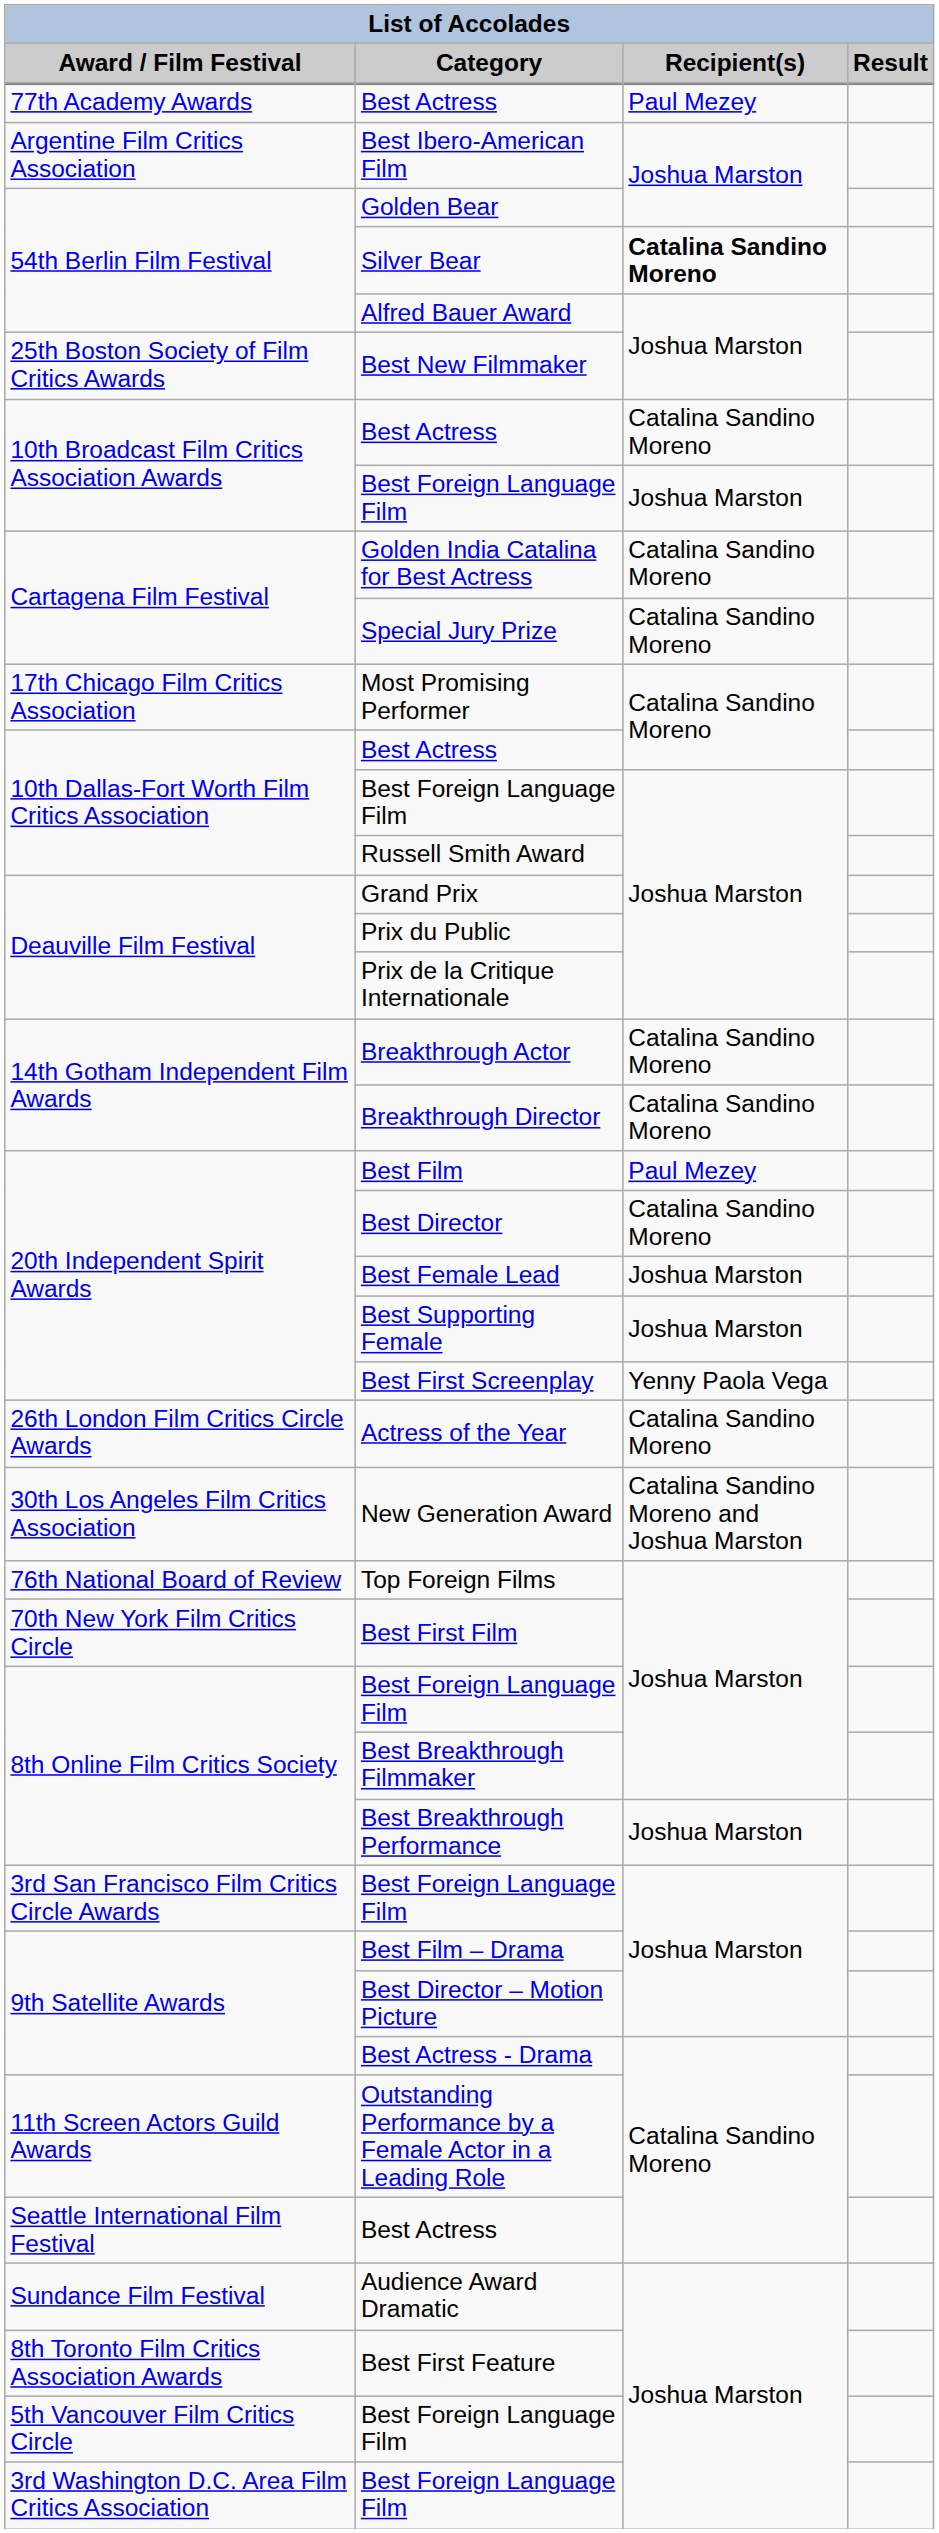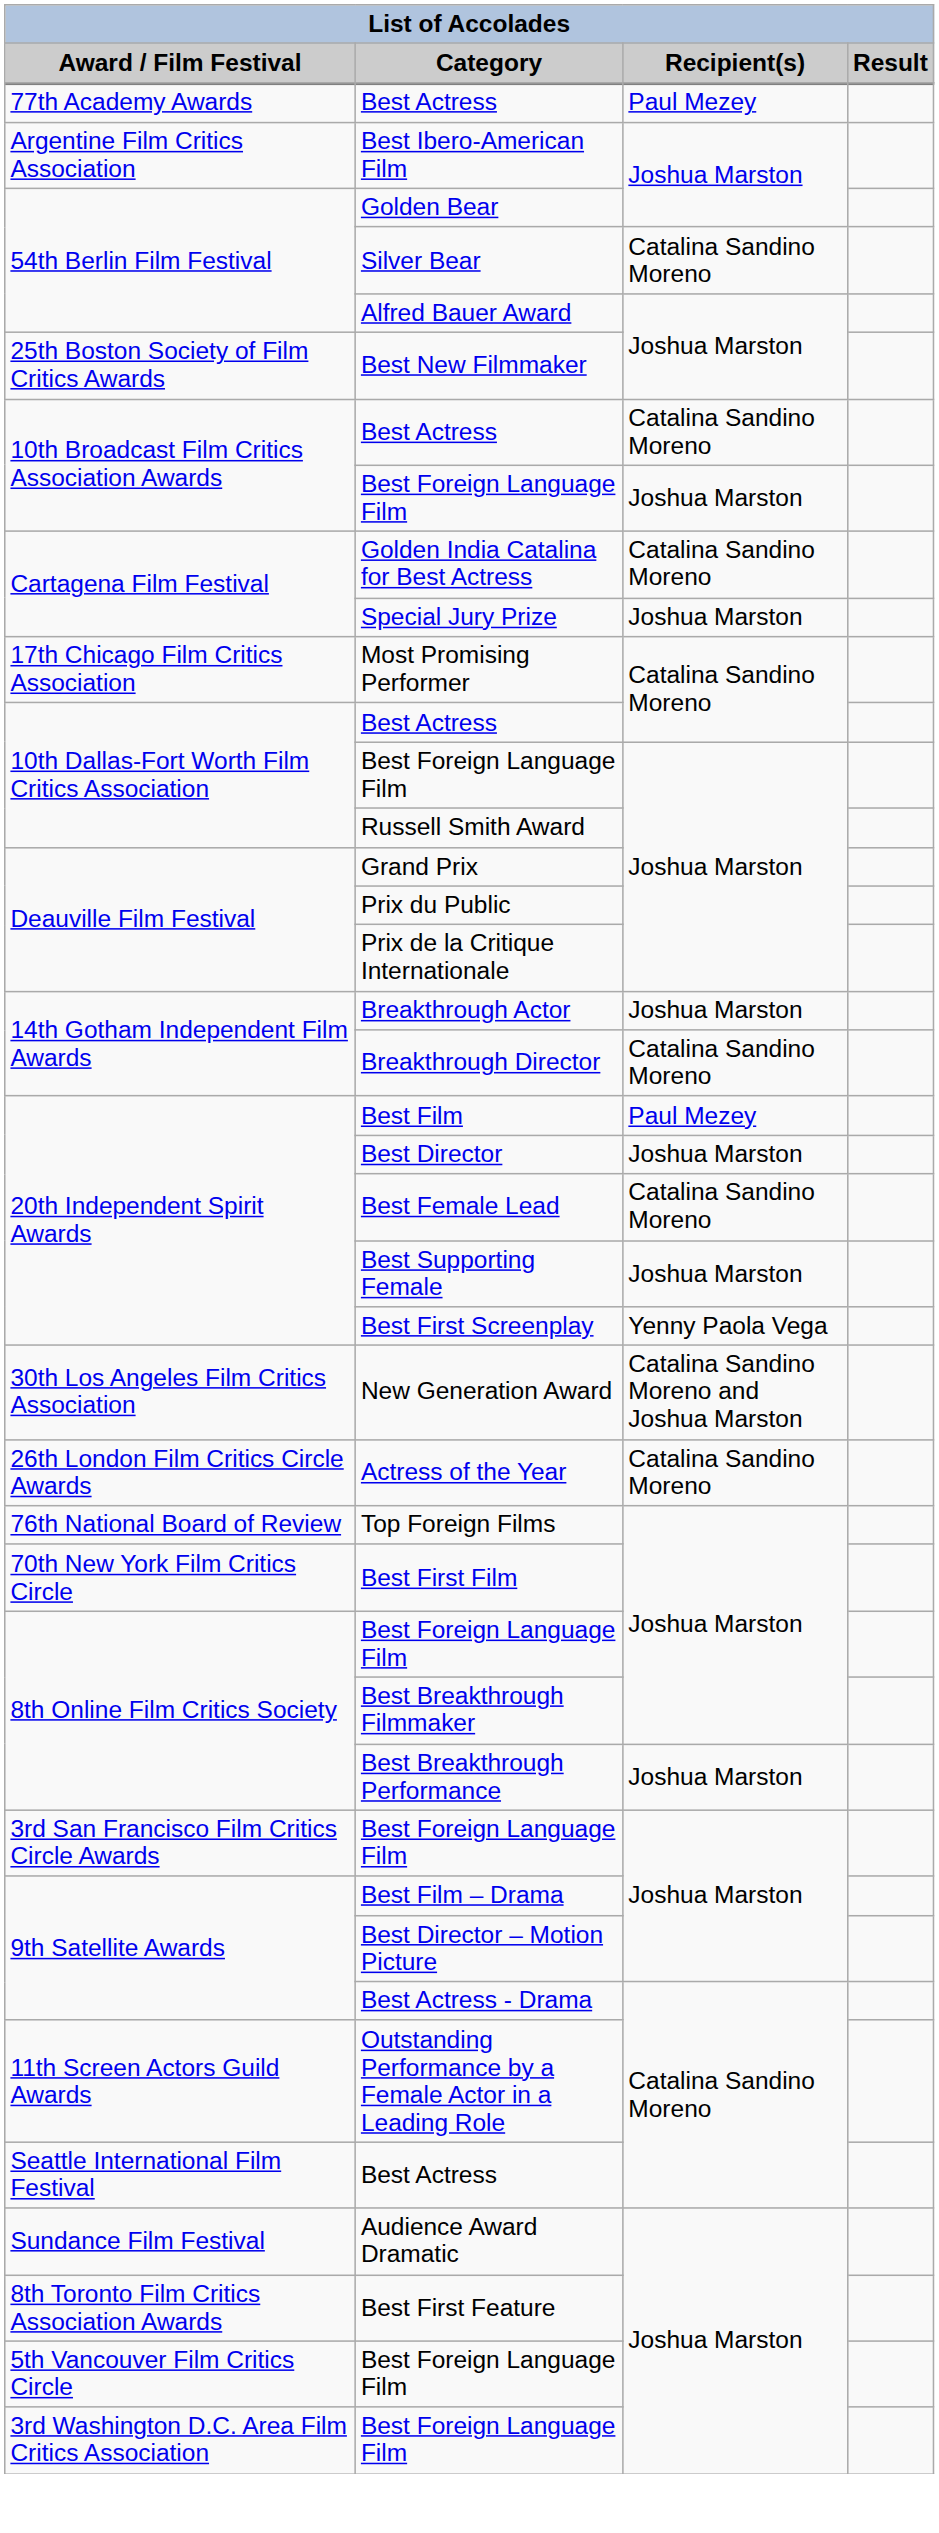Silver Bear | Recipient(s): bold -> normal
Special Jury Prize | Recipient(s): Catalina Sandino Moreno -> Joshua Marston
Breakthrough Actor | Recipient(s): Catalina Sandino Moreno -> Joshua Marston
Best Director | Recipient(s): Catalina Sandino Moreno -> Joshua Marston
Best Female Lead | Recipient(s): Joshua Marston -> Catalina Sandino Moreno
rows swapped: Actress of the Year <-> New Generation Award
